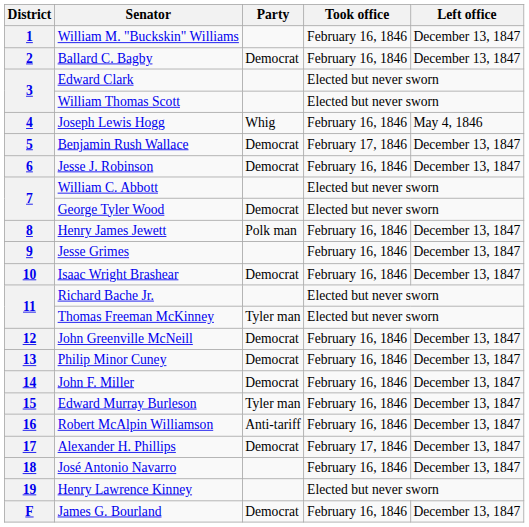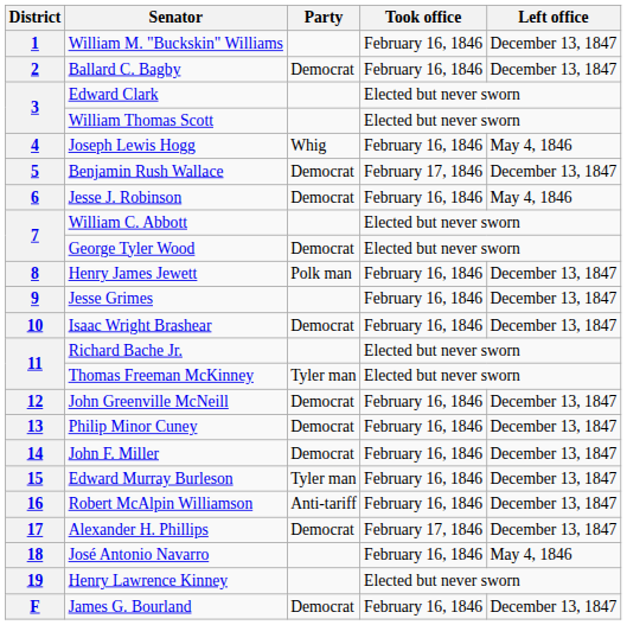Jesse J. Robinson | Left office: December 13, 1847 -> May 4, 1846
José Antonio Navarro | Left office: December 13, 1847 -> May 4, 1846
